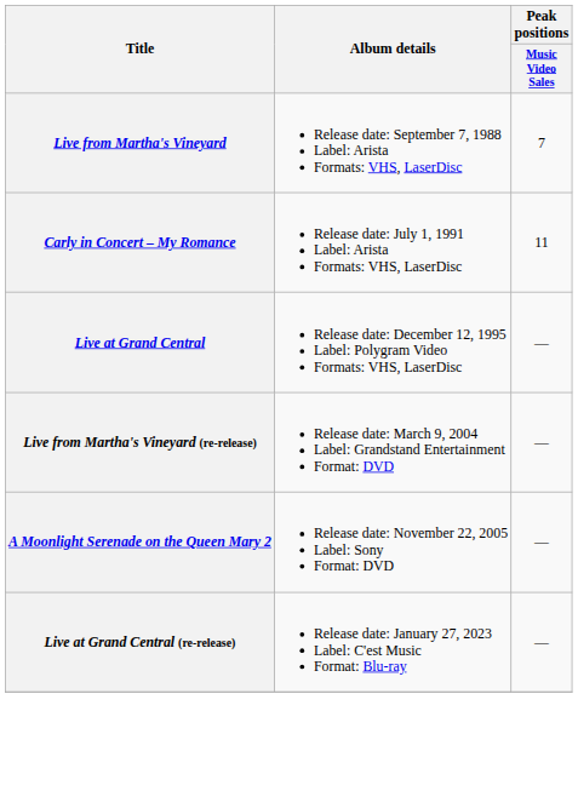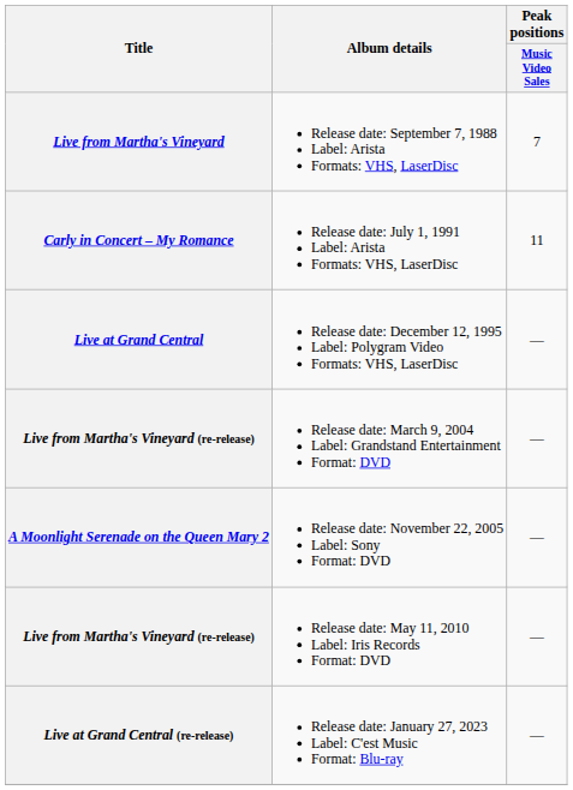+ row: Live from Martha's Vineyard (re-release) | Release date: May 11, 2010 Label: Iris Records Format: DVD | —
